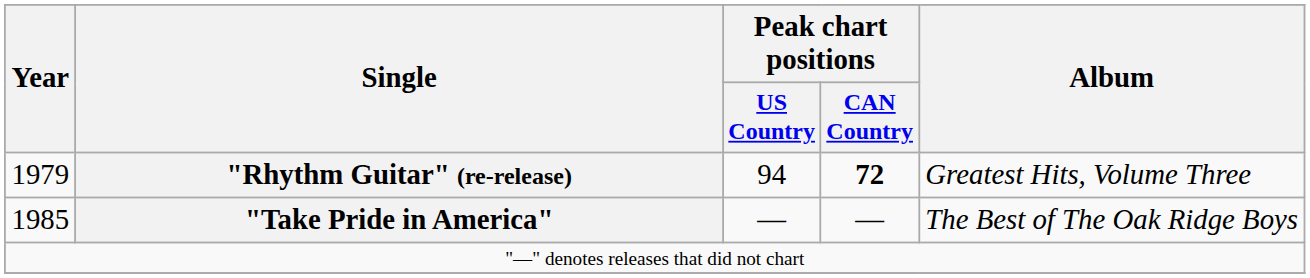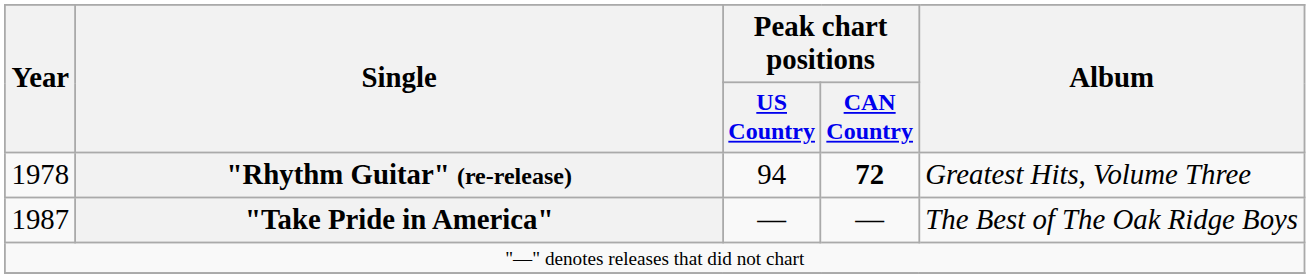"Rhythm Guitar" (re-release) | Year: 1979 -> 1978
"Take Pride in America" | Year: 1985 -> 1987
